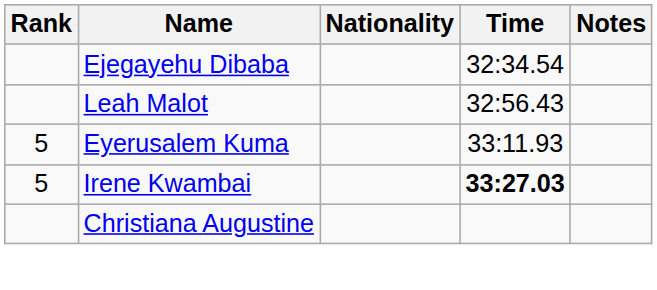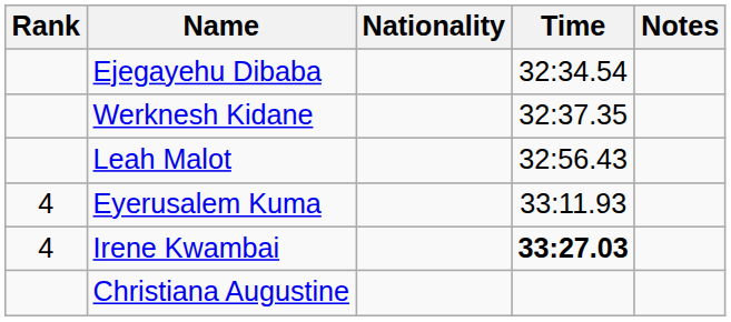+ row: Werknesh Kidane | 32:37.35
Eyerusalem Kuma | Rank: 5 -> 4
Irene Kwambai | Rank: 5 -> 4
